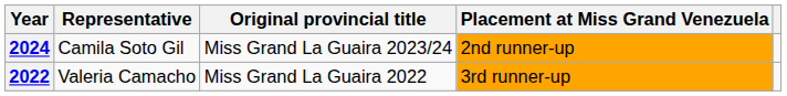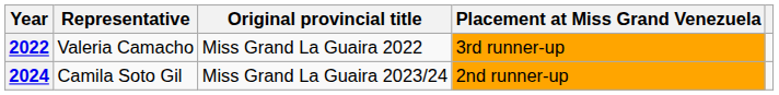rows swapped: 2022 <-> 2024
